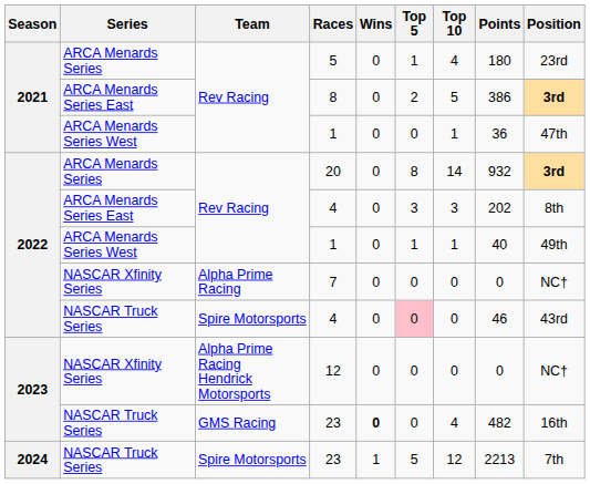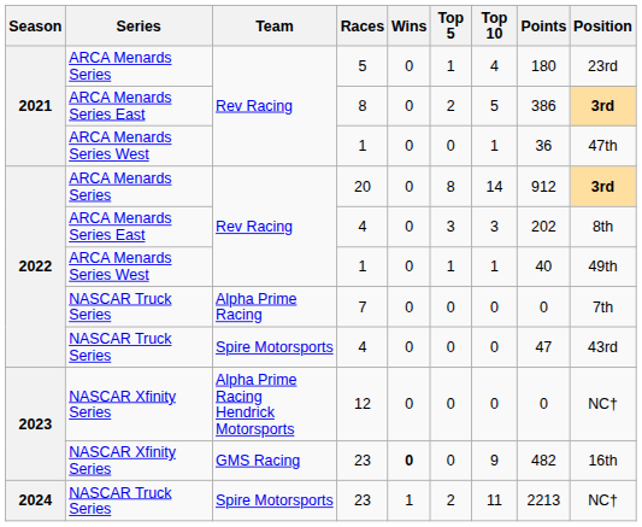20 | Points: 932 -> 912
7 | Series: NASCAR Xfinity Series -> NASCAR Truck Series
7 | Position: NC† -> 7th
Spire Motorsports / 4 | Top 5: pink background -> no background
Spire Motorsports / 4 | Points: 46 -> 47
GMS Racing / 23 | Series: NASCAR Truck Series -> NASCAR Xfinity Series
GMS Racing / 23 | Top 10: 4 -> 9
Spire Motorsports / 23 | Top 5: 5 -> 2
Spire Motorsports / 23 | Top 10: 12 -> 11
Spire Motorsports / 23 | Position: 7th -> NC†
